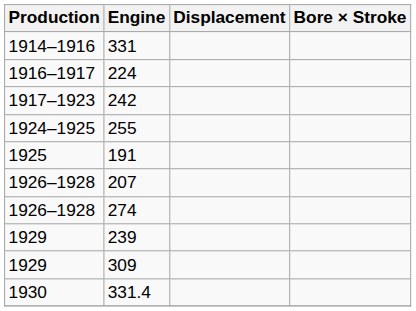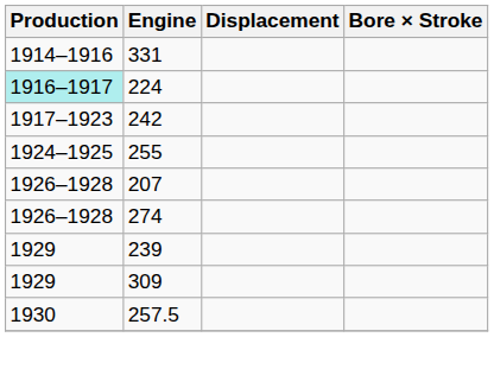224 | Production: no background -> paleturquoise background
- row: 1925 | 191
+ row: 1930 | 257.5
- row: 1930 | 331.4
